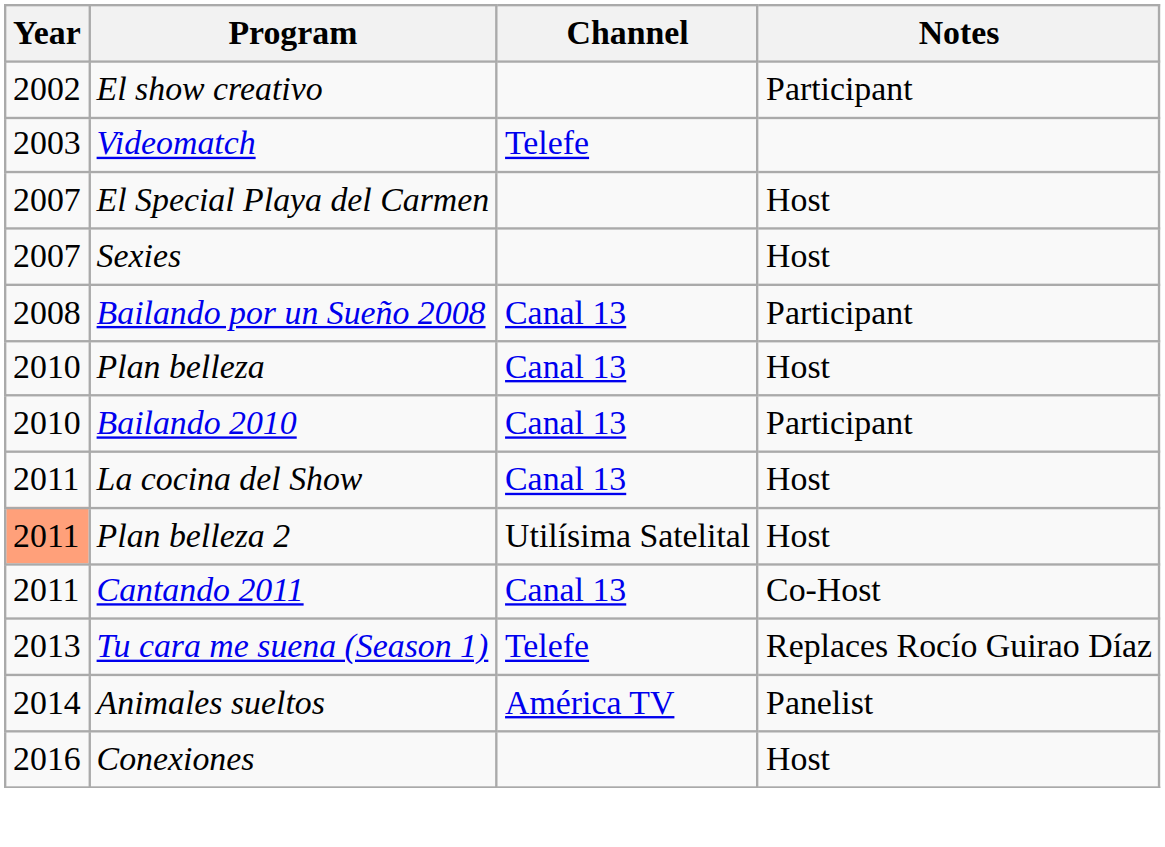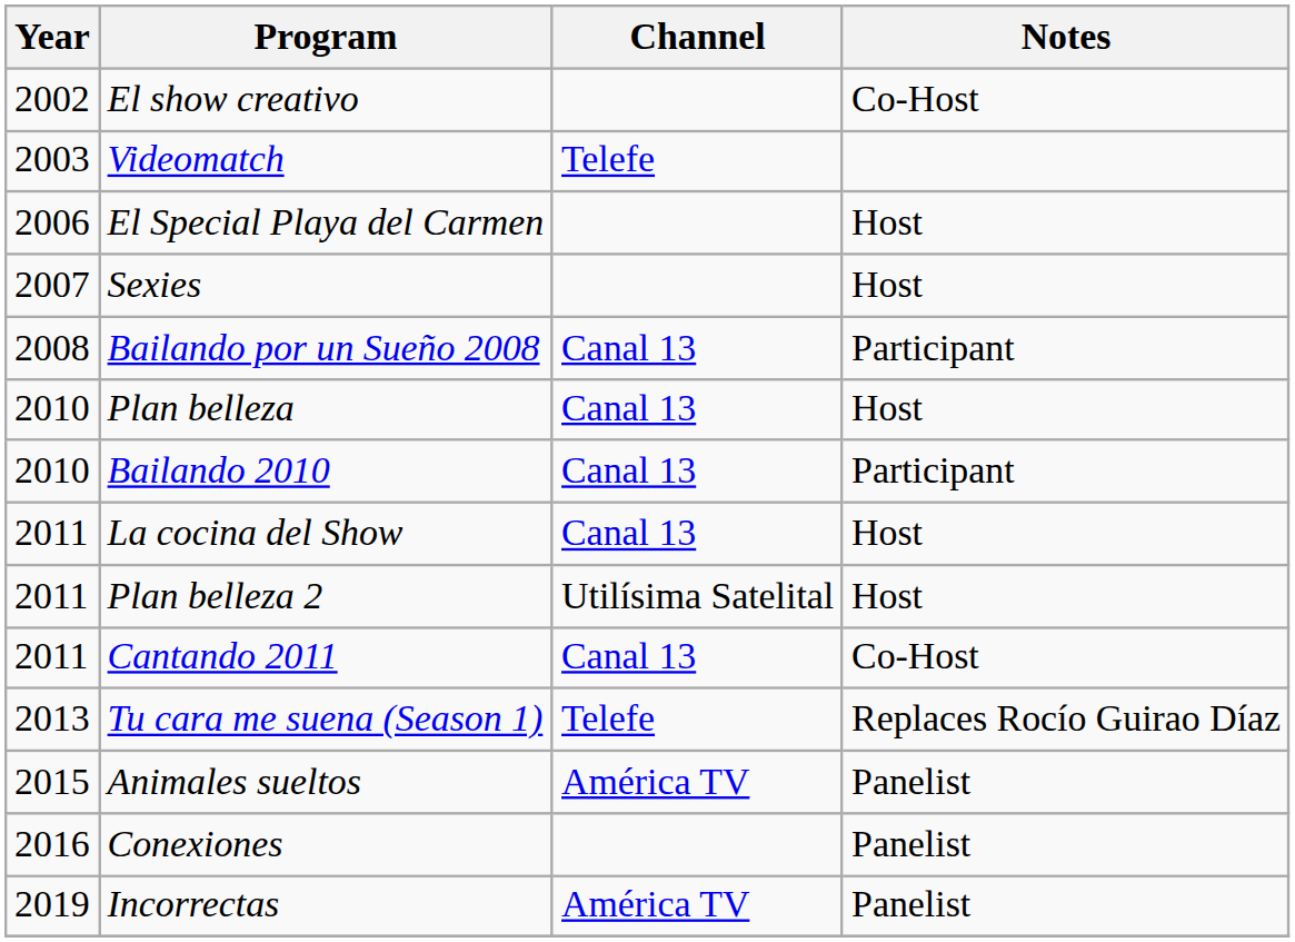El show creativo | Notes: Participant -> Co-Host
El Special Playa del Carmen | Year: 2007 -> 2006
Plan belleza 2 | Year: lightsalmon background -> no background
Animales sueltos | Year: 2014 -> 2015
Conexiones | Notes: Host -> Panelist
+ row: 2019 | Incorrectas | América TV | Panelist
